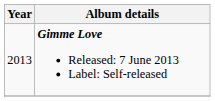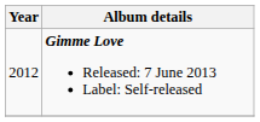Gimme Love Released: 7 June 2013 Label: Self-released | Year: 2013 -> 2012
